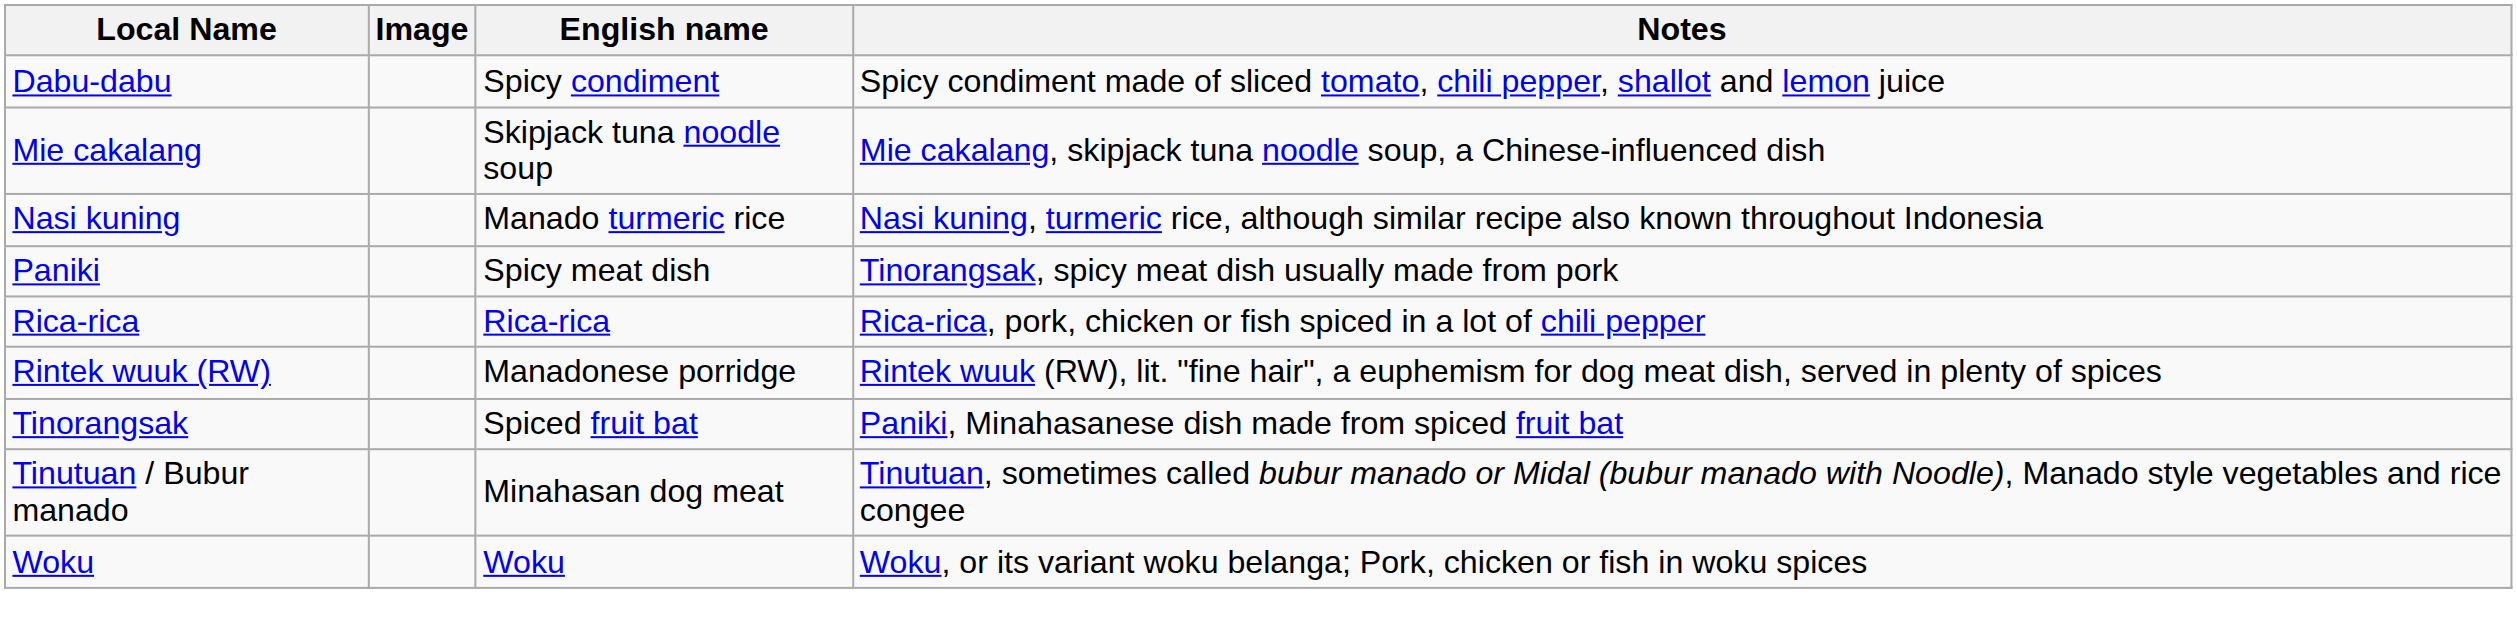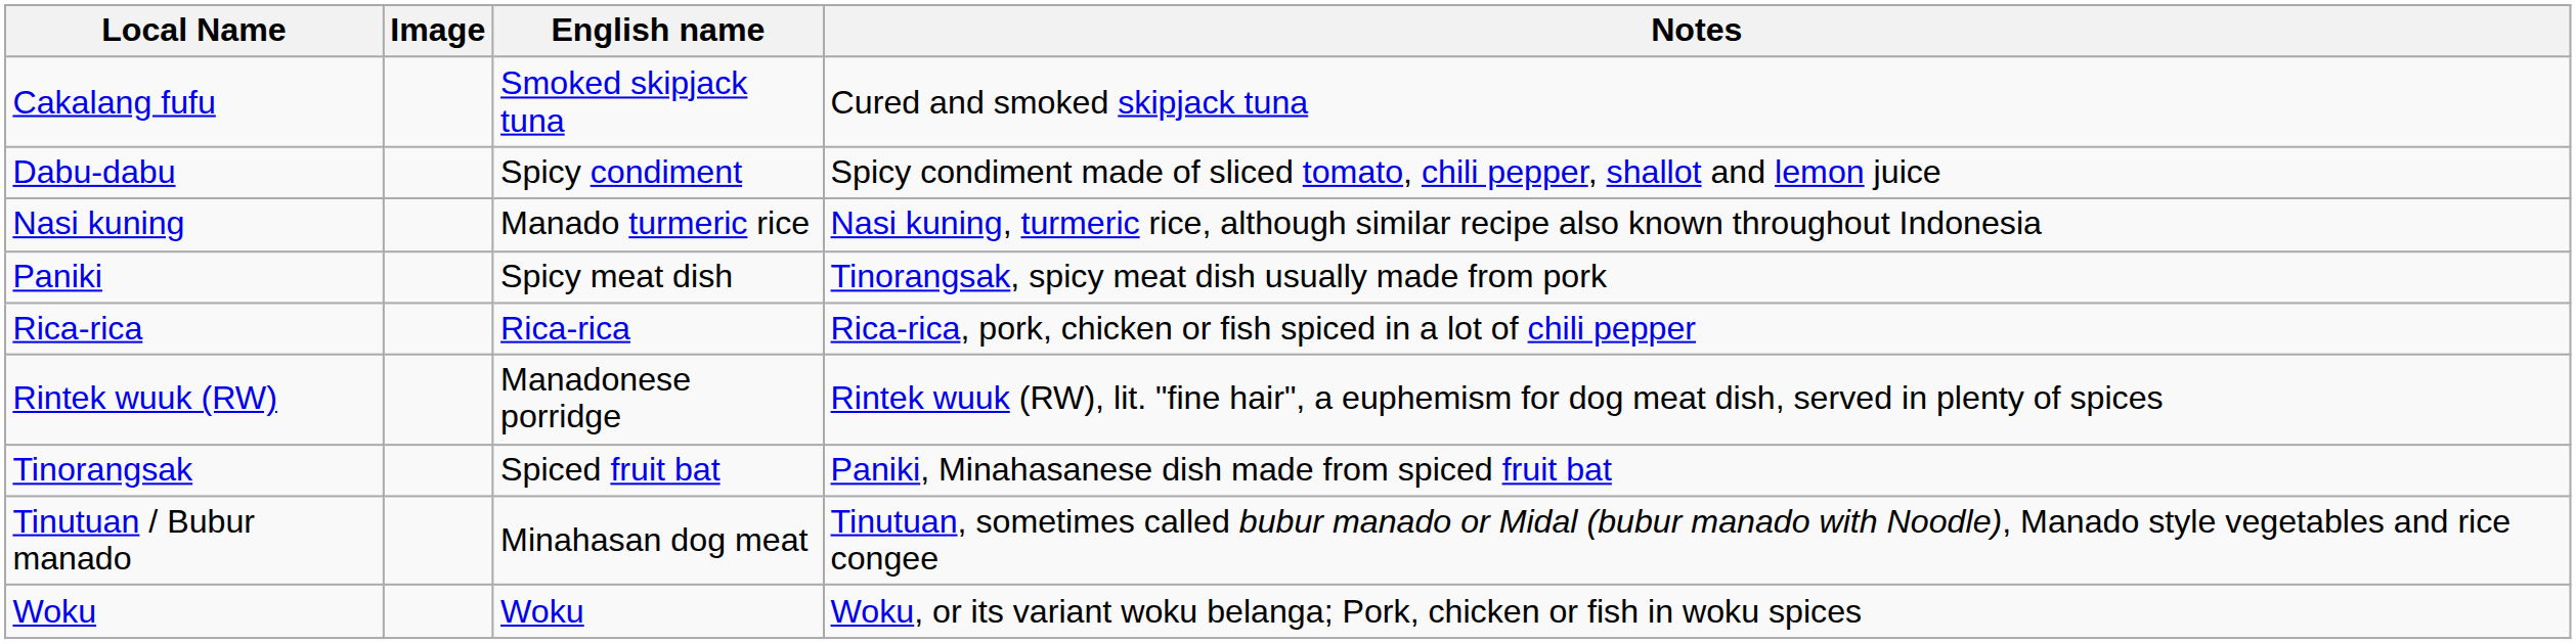+ row: Cakalang fufu | Smoked skipjack tuna | Cured and smoked skipjack tuna
- row: Mie cakalang | Skipjack tuna noodle soup | Mie cakalang, skipjack tuna noodle soup, a Chinese-influenced dish
